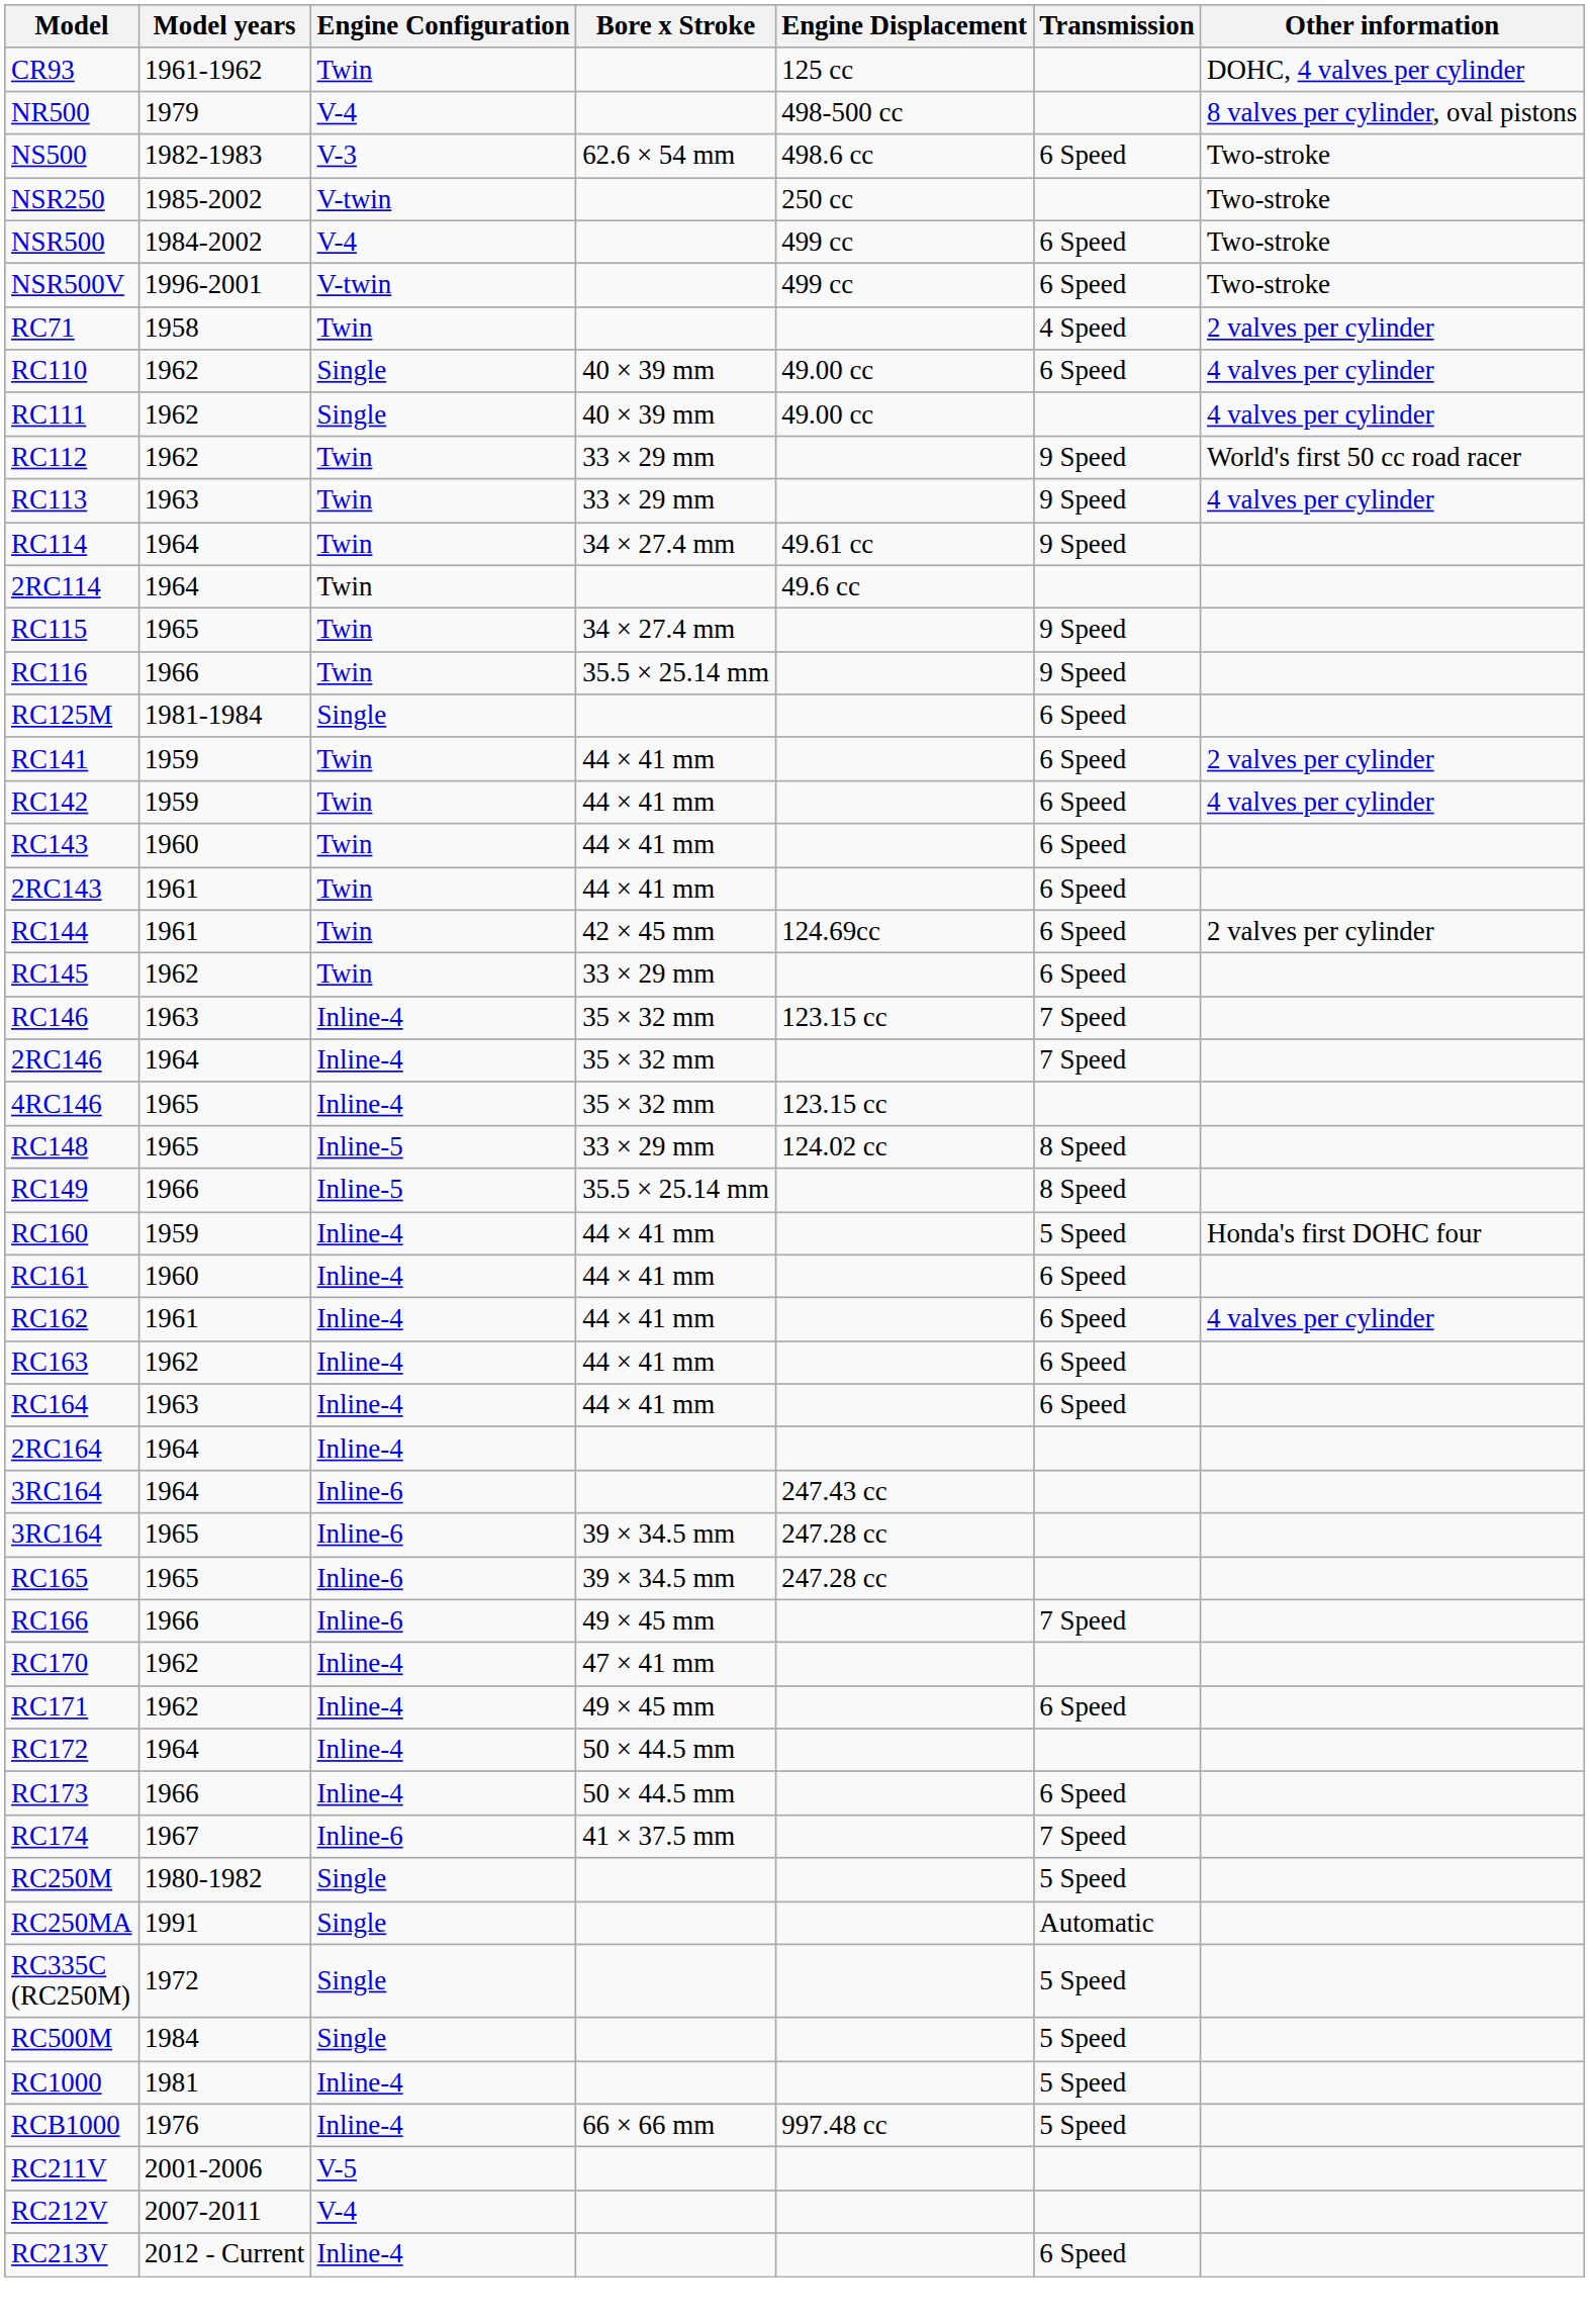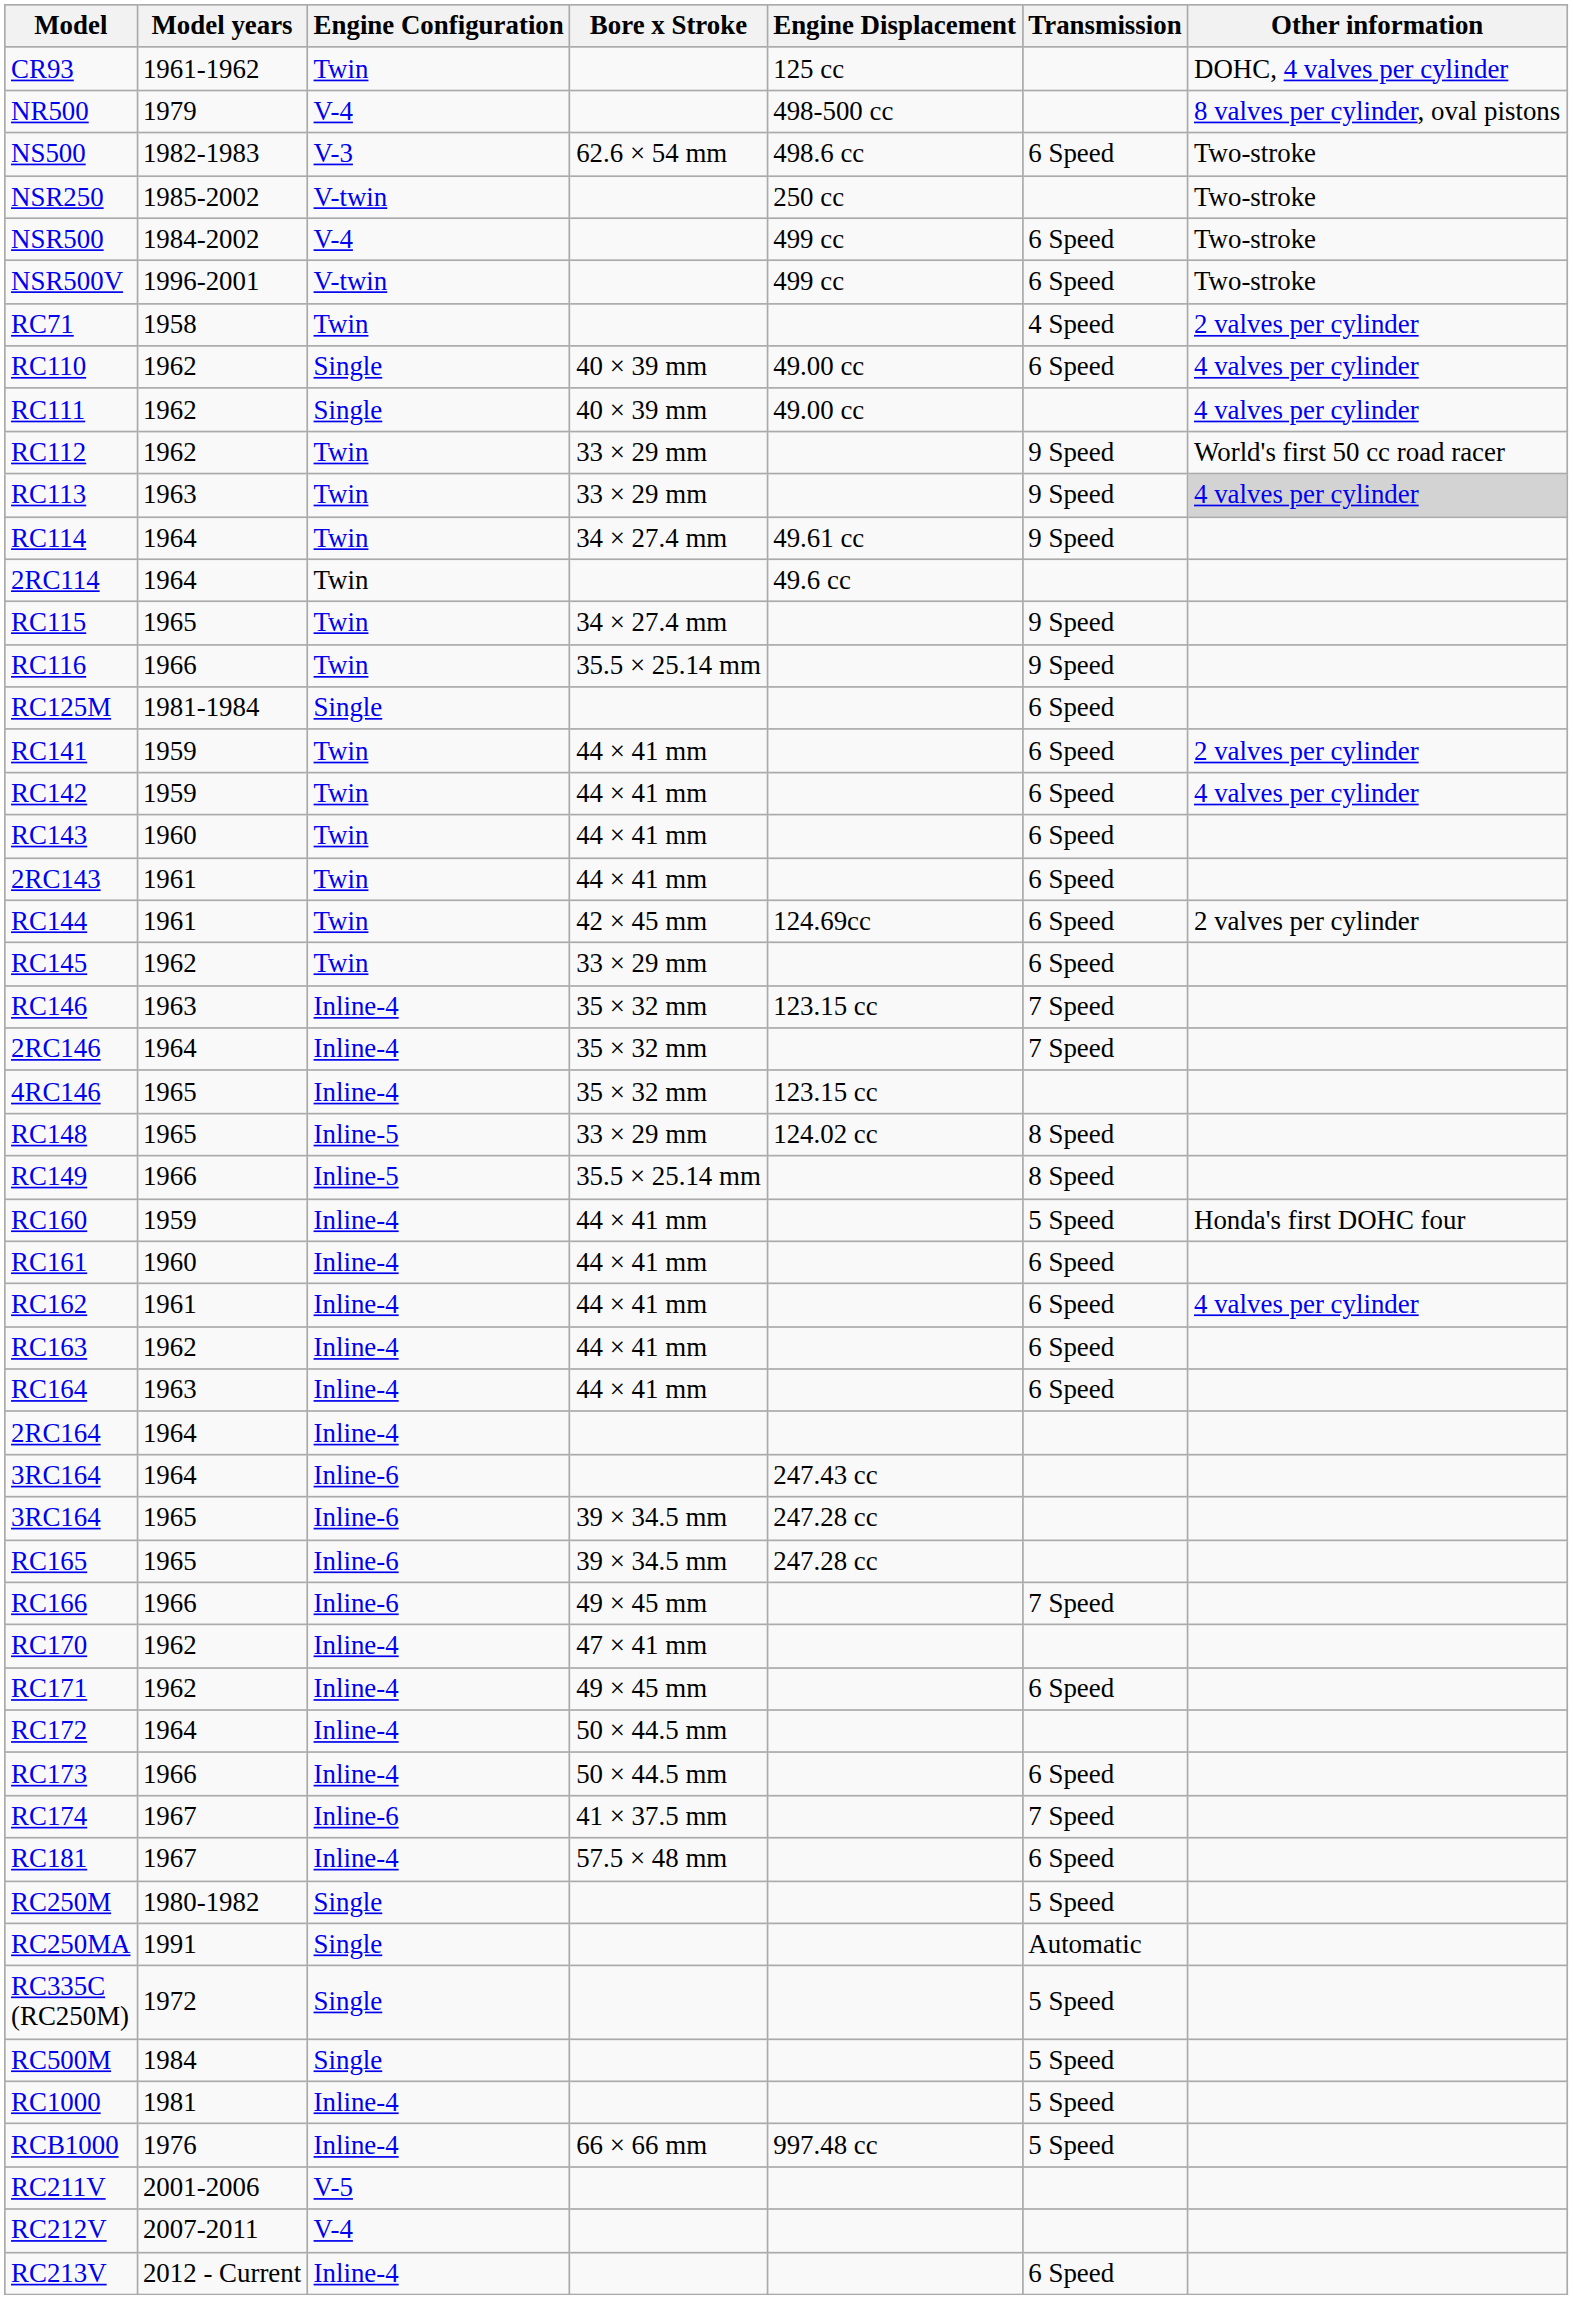RC113 | Other information: no background -> lightgrey background
+ row: RC181 | 1967 | Inline-4 | 57.5 × 48 mm | 6 Speed
